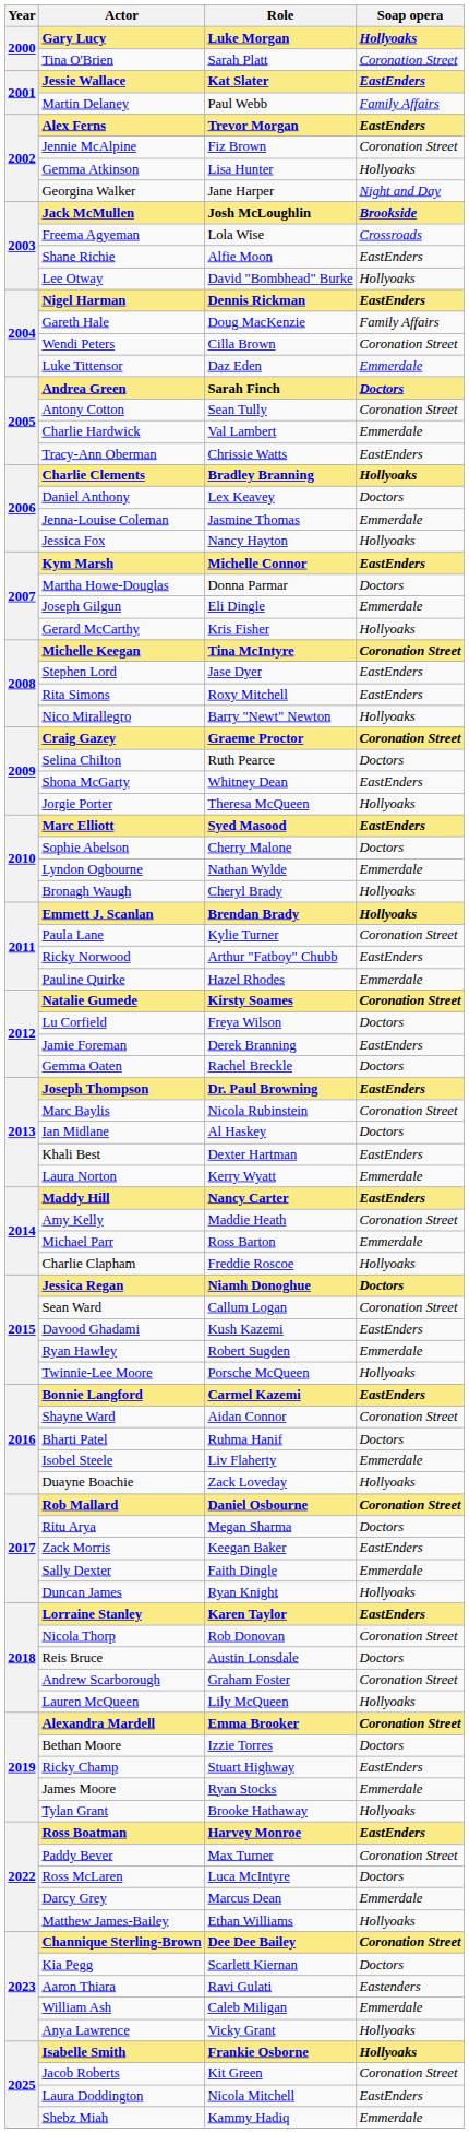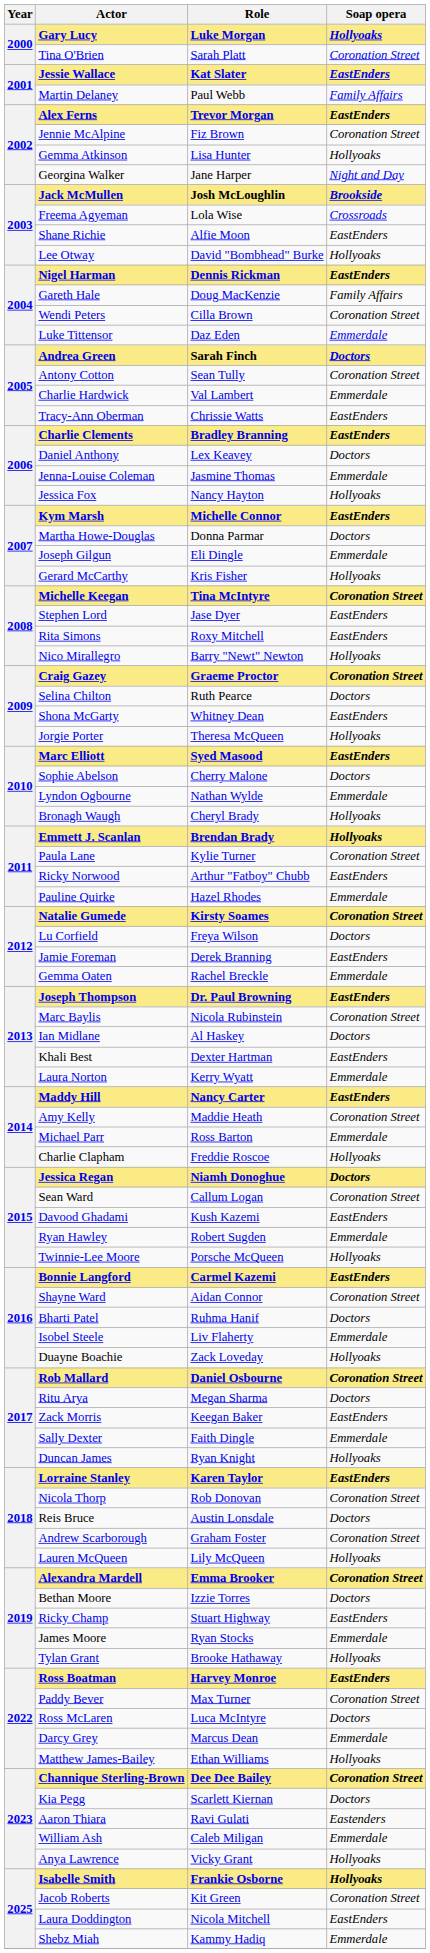Charlie Clements | Soap opera: Hollyoaks -> EastEnders
Gemma Oaten | Soap opera: Doctors -> Emmerdale
